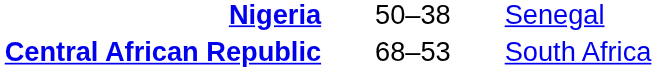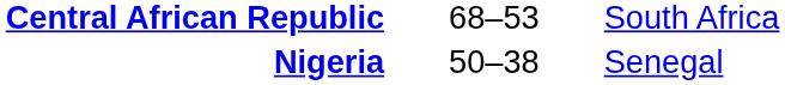rows swapped: Central African Republic <-> Nigeria
